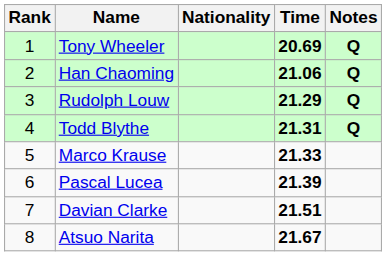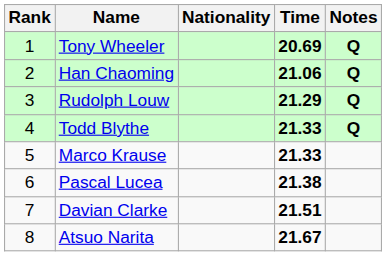Todd Blythe | Time: 21.31 -> 21.33
Pascal Lucea | Time: 21.39 -> 21.38
